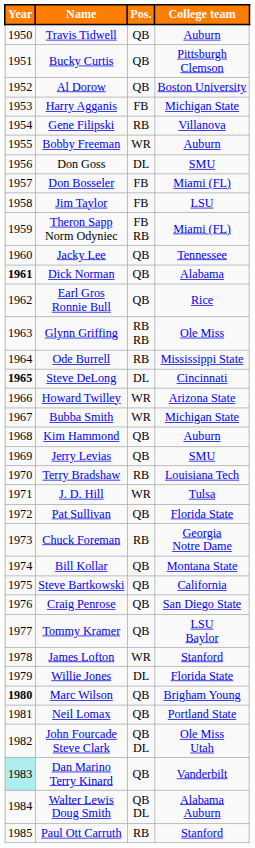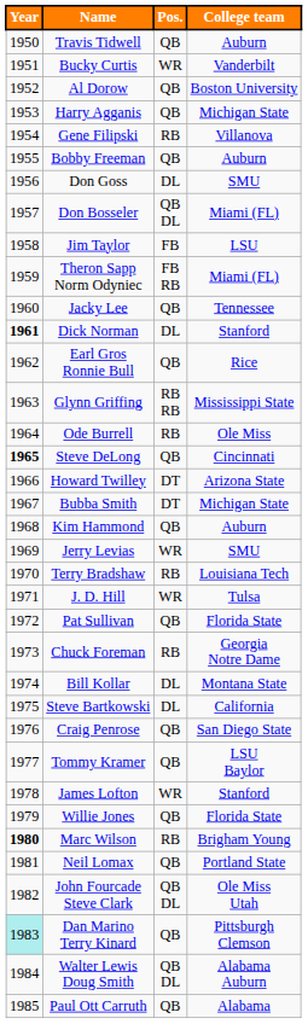Bucky Curtis | Pos.: QB -> WR
Bucky Curtis | College team: Pittsburgh Clemson -> Vanderbilt
Harry Agganis | Pos.: FB -> QB
Bobby Freeman | Pos.: WR -> QB
Don Bosseler | Pos.: FB -> QB DL
Dick Norman | Pos.: QB -> DL
Dick Norman | College team: Alabama -> Stanford
Glynn Griffing | College team: Ole Miss -> Mississippi State
Ode Burrell | College team: Mississippi State -> Ole Miss
Steve DeLong | Pos.: DL -> QB
Howard Twilley | Pos.: WR -> DT
Bubba Smith | Pos.: WR -> DT
Jerry Levias | Pos.: QB -> WR
Bill Kollar | Pos.: QB -> DL
Steve Bartkowski | Pos.: QB -> DL
Willie Jones | Pos.: DL -> QB
Marc Wilson | Pos.: QB -> RB
Dan Marino Terry Kinard | College team: Vanderbilt -> Pittsburgh Clemson
Paul Ott Carruth | Pos.: RB -> QB
Paul Ott Carruth | College team: Stanford -> Alabama
